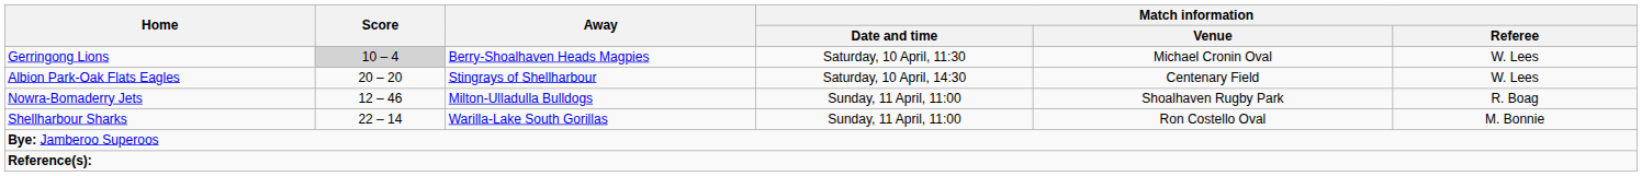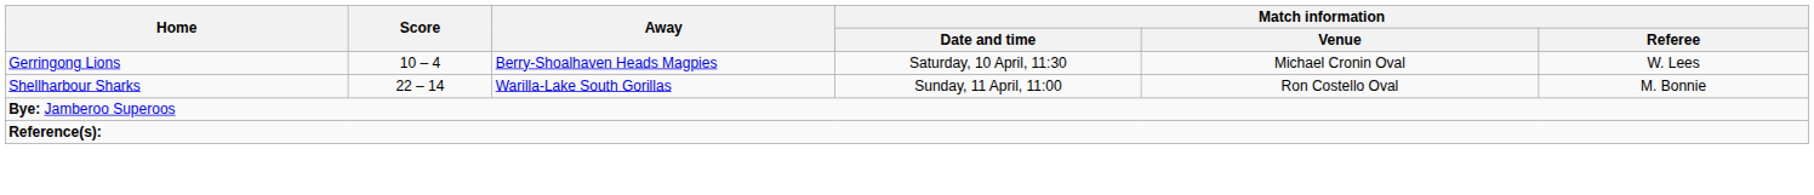Gerringong Lions | Score: lightgrey background -> no background
- row: Albion Park-Oak Flats Eagles | 20 – 20 | Stingrays of Shellharbour | Saturday, 10 April, 14:30 | Centenary Field | W. Lees
- row: Nowra-Bomaderry Jets | 12 – 46 | Milton-Ulladulla Bulldogs | Sunday, 11 April, 11:00 | Shoalhaven Rugby Park | R. Boag
